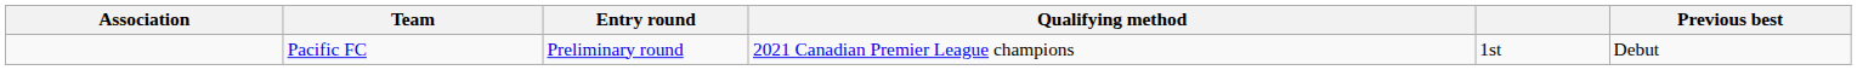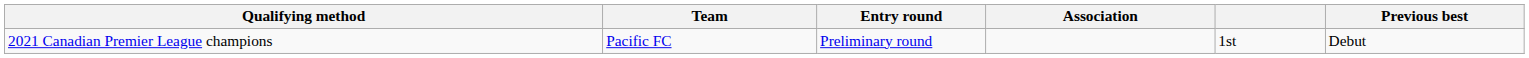columns swapped: Association <-> Qualifying method
